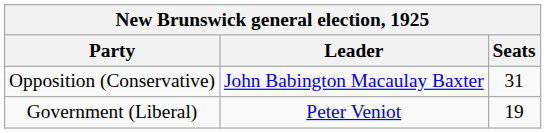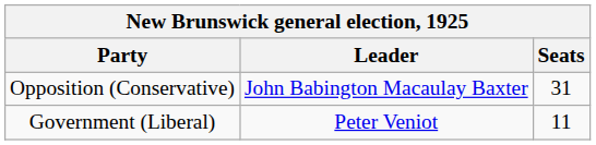Government (Liberal) | Seats: 19 -> 11
